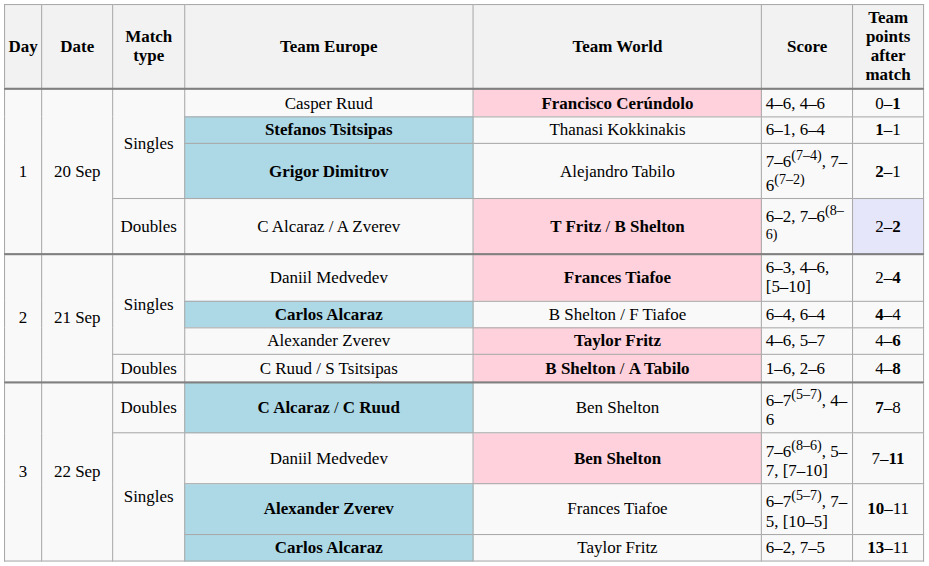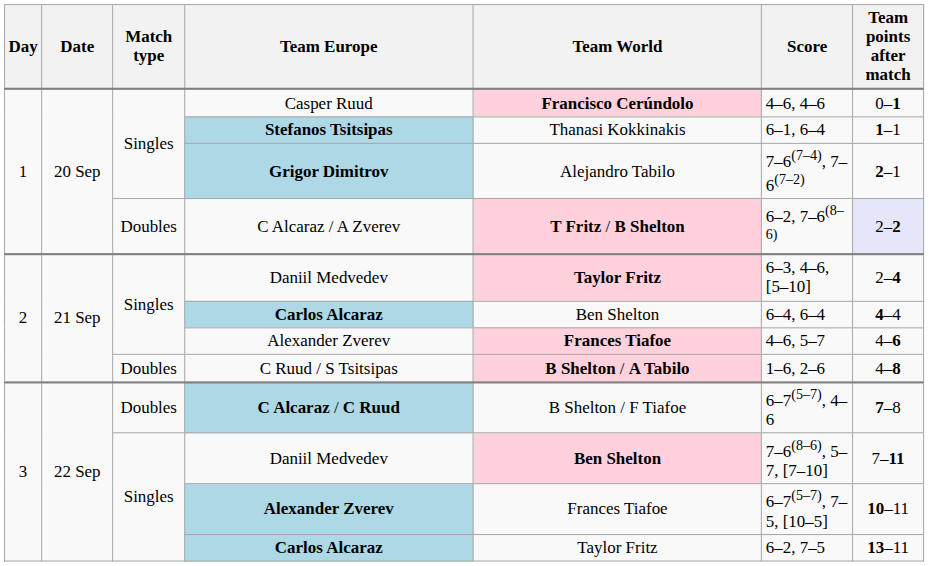2 / Daniil Medvedev | Team World: Frances Tiafoe -> Taylor Fritz
2 / Carlos Alcaraz | Team World: B Shelton / F Tiafoe -> Ben Shelton
2 / Alexander Zverev | Team World: Taylor Fritz -> Frances Tiafoe
C Alcaraz / C Ruud | Team World: Ben Shelton -> B Shelton / F Tiafoe
